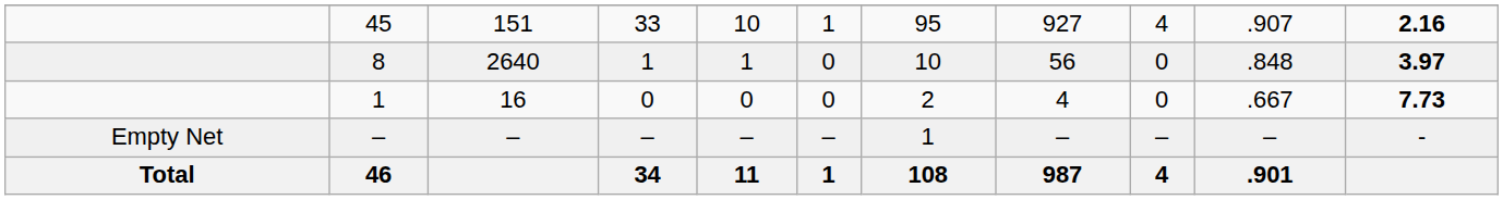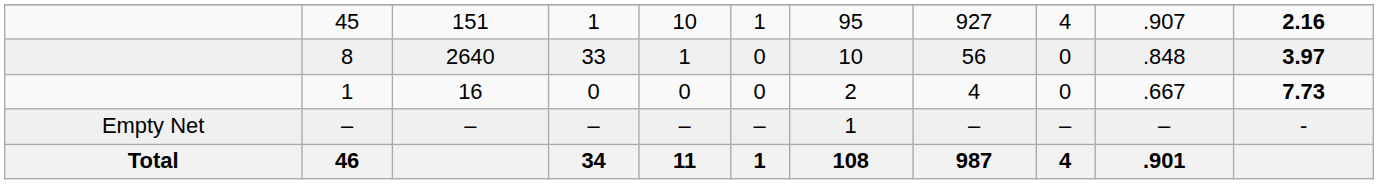45 | column 4: 33 -> 1
8 | column 4: 1 -> 33
